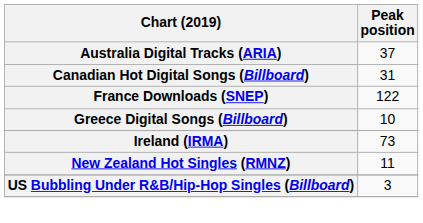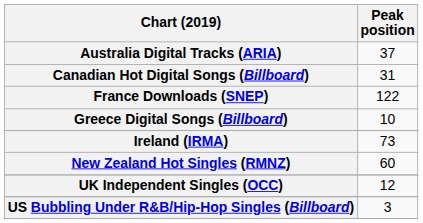New Zealand Hot Singles (RMNZ) | Peak position: 11 -> 60
+ row: UK Independent Singles (OCC) | 12
